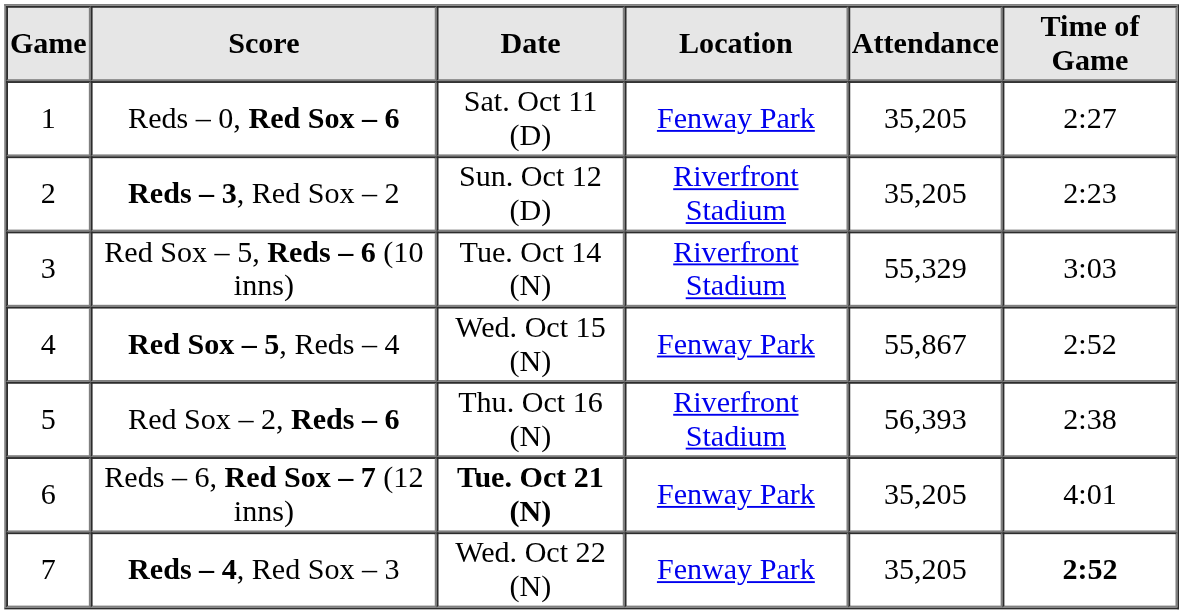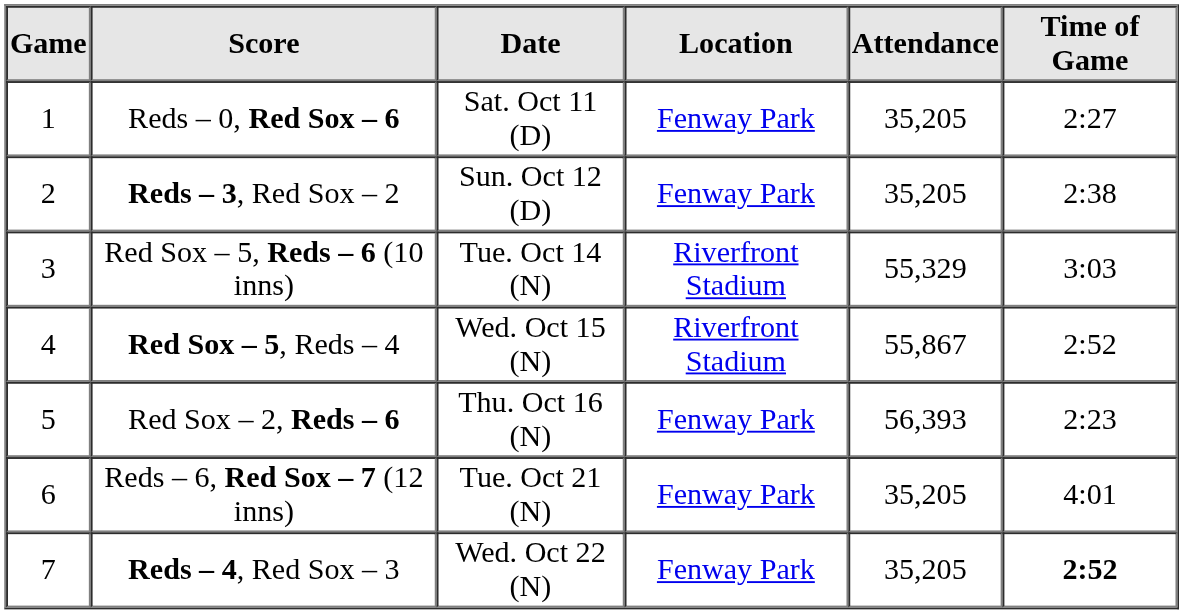Reds – 3, Red Sox – 2 | Location: Riverfront Stadium -> Fenway Park
Reds – 3, Red Sox – 2 | Time of Game: 2:23 -> 2:38
Red Sox – 5, Reds – 4 | Location: Fenway Park -> Riverfront Stadium
Red Sox – 2, Reds – 6 | Location: Riverfront Stadium -> Fenway Park
Red Sox – 2, Reds – 6 | Time of Game: 2:38 -> 2:23
Reds – 6, Red Sox – 7 (12 inns) | Date: bold -> normal
